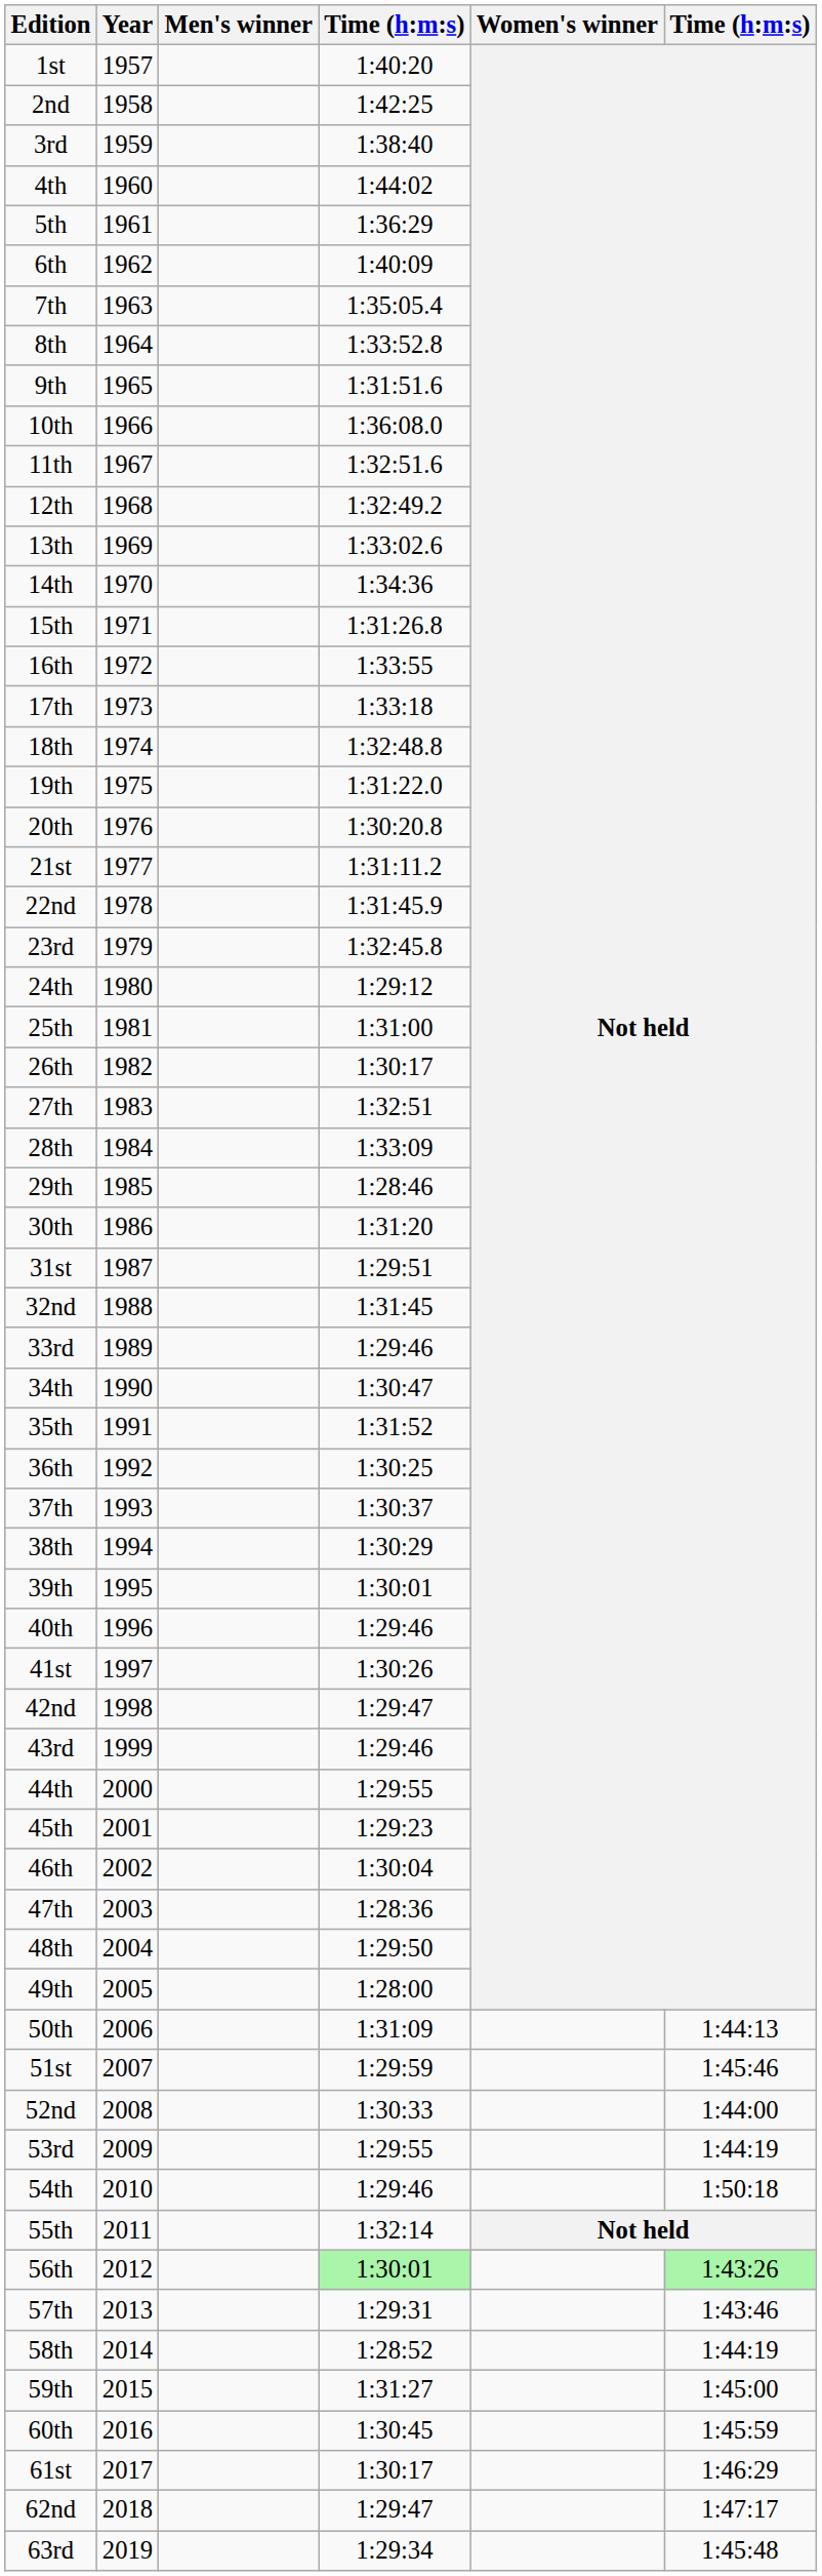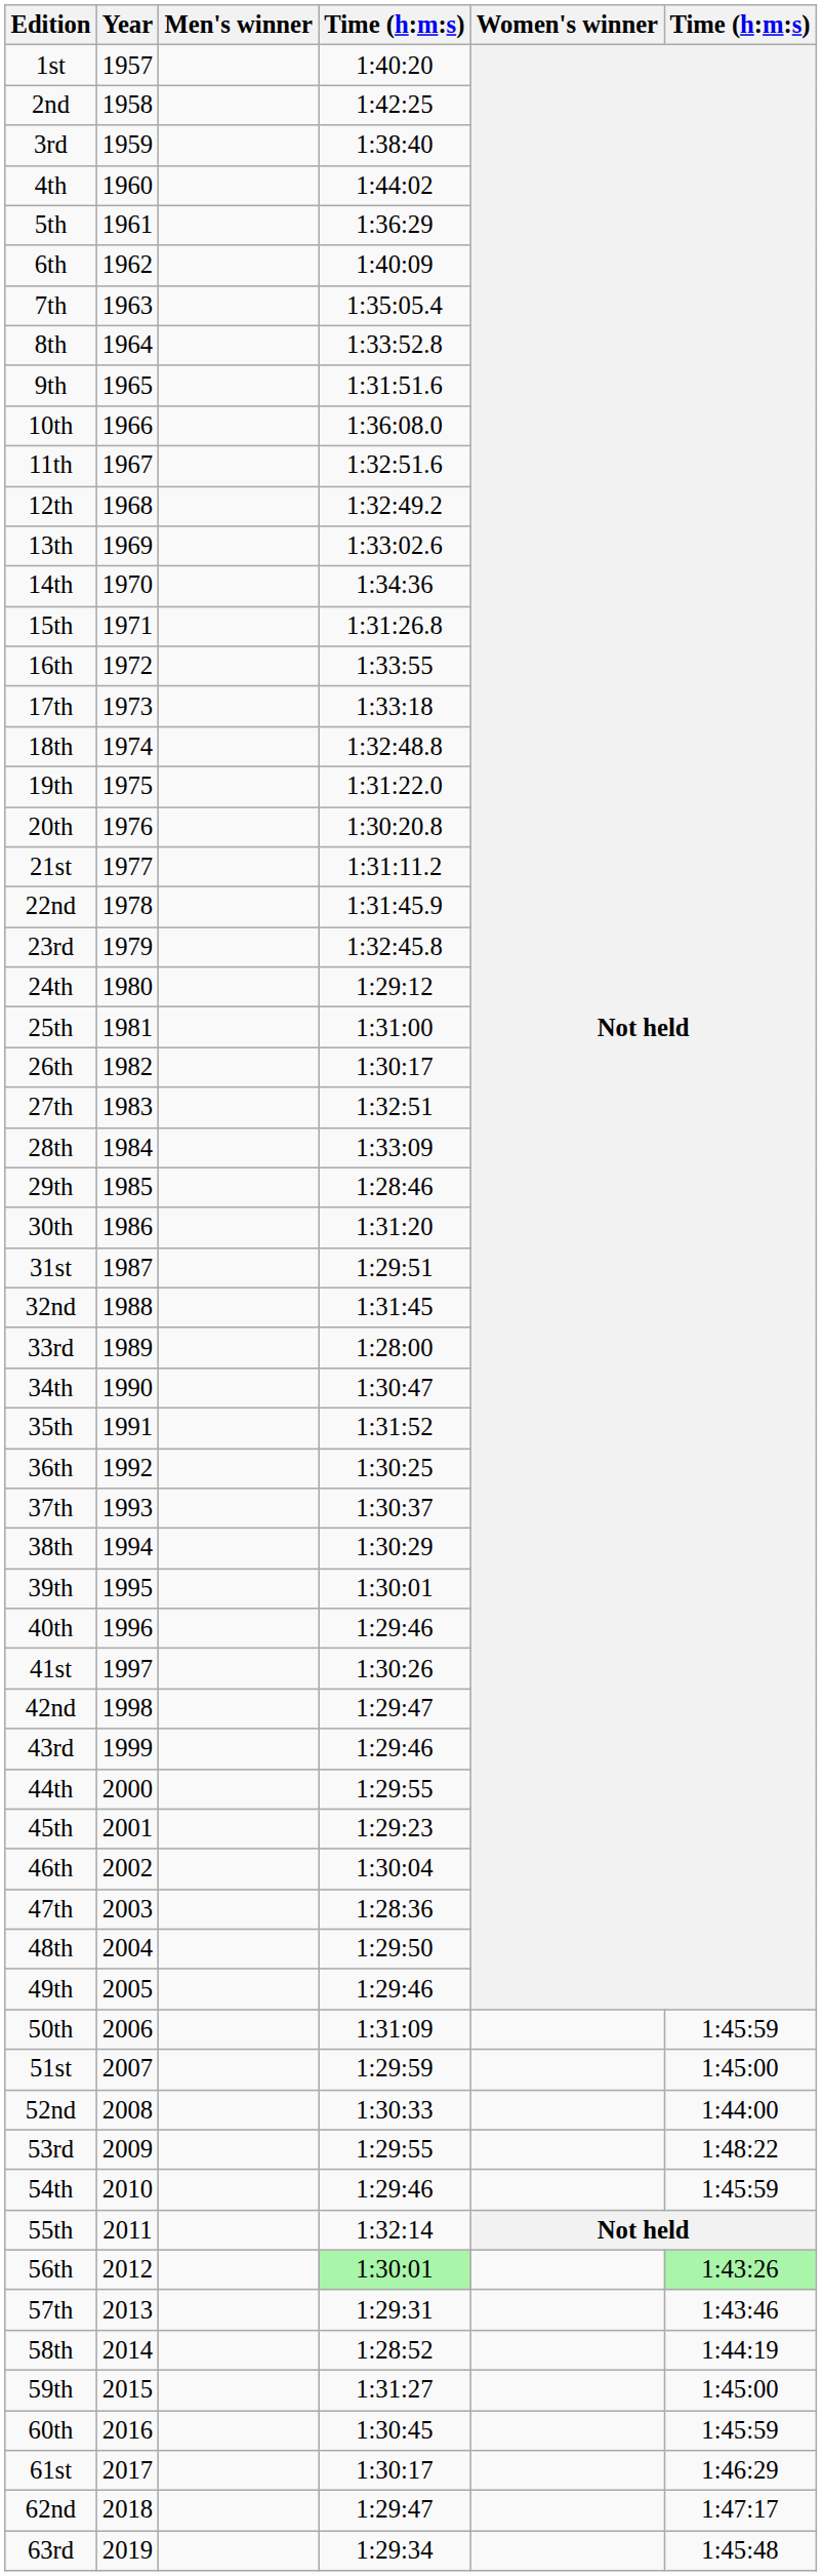33rd | column 4: 1:29:46 -> 1:28:00
49th | column 4: 1:28:00 -> 1:29:46
50th | column 6: 1:44:13 -> 1:45:59
51st | column 6: 1:45:46 -> 1:45:00
53rd | column 6: 1:44:19 -> 1:48:22
54th | column 6: 1:50:18 -> 1:45:59
